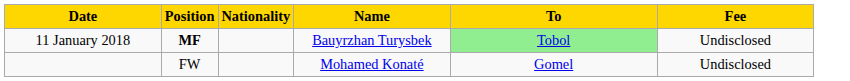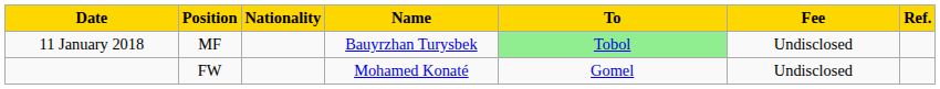+ column: Ref.
11 January 2018 | Position: bold -> normal
